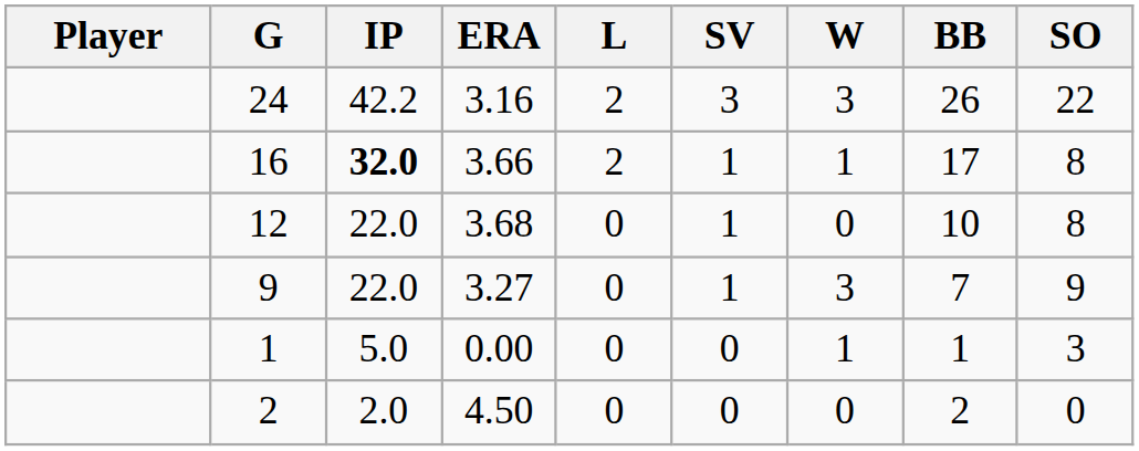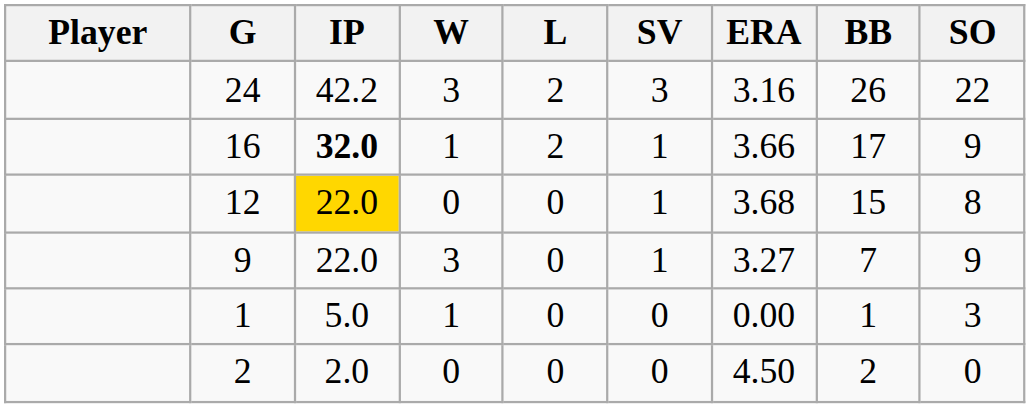columns swapped: W <-> ERA
16 | SO: 8 -> 9
12 | IP: no background -> gold background
12 | BB: 10 -> 15
